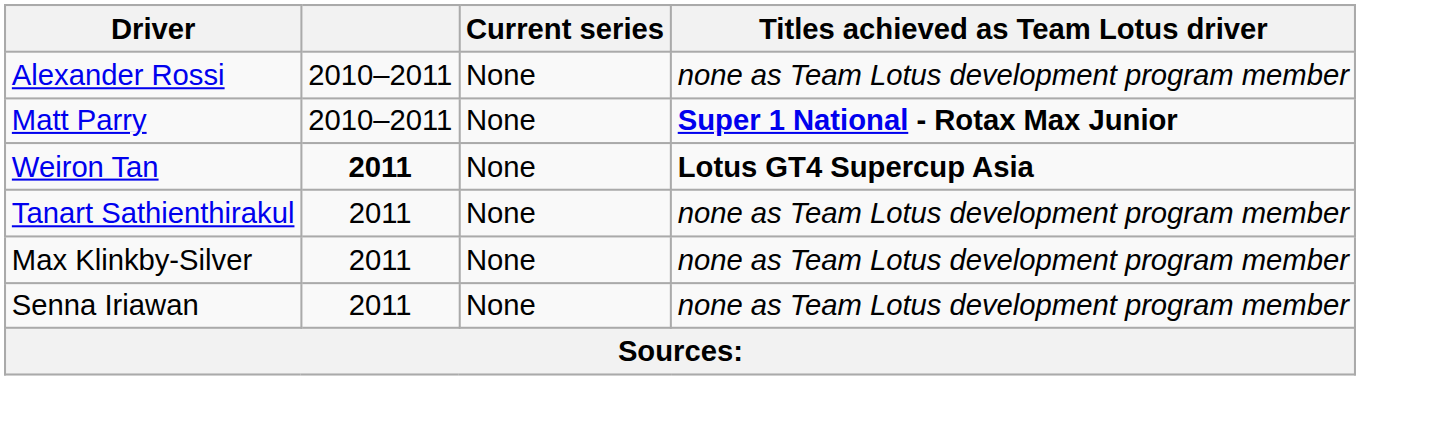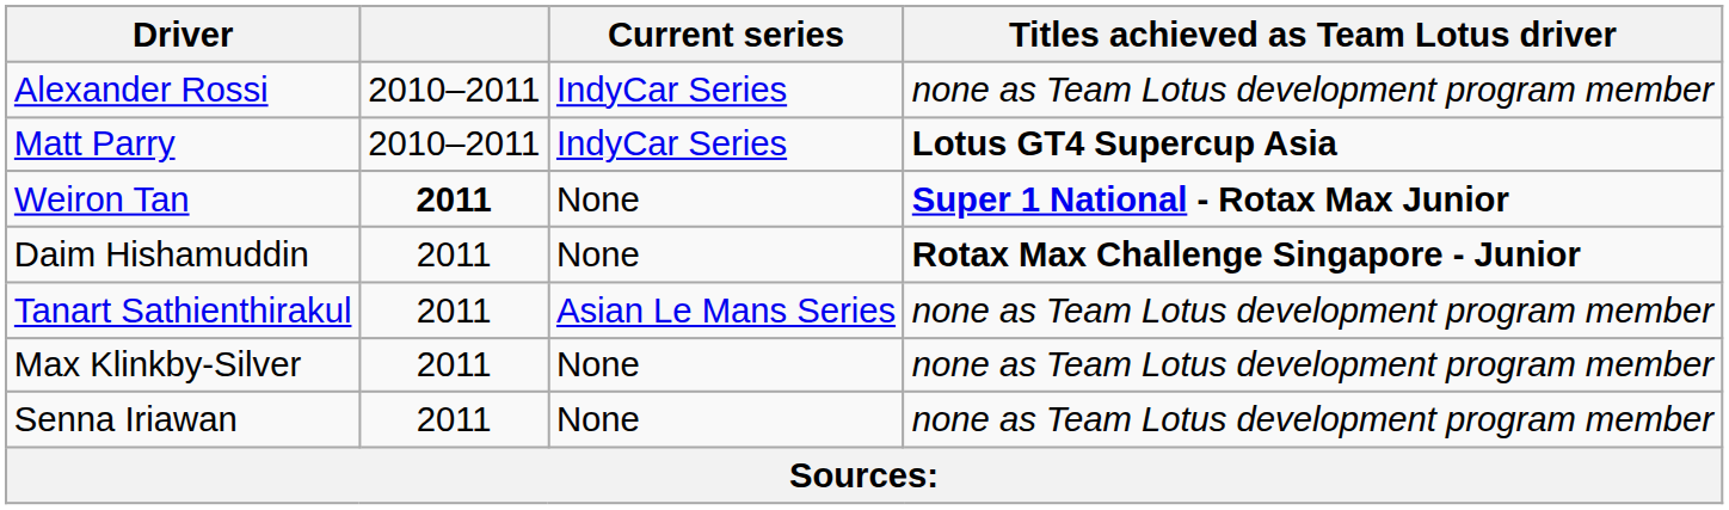Alexander Rossi | Current series: None -> IndyCar Series
Matt Parry | Current series: None -> IndyCar Series
Matt Parry | Titles achieved as Team Lotus driver: Super 1 National - Rotax Max Junior -> Lotus GT4 Supercup Asia
Weiron Tan | Titles achieved as Team Lotus driver: Lotus GT4 Supercup Asia -> Super 1 National - Rotax Max Junior
+ row: Daim Hishamuddin | 2011 | None | Rotax Max Challenge Singapore - Junior
Tanart Sathienthirakul | Current series: None -> Asian Le Mans Series
